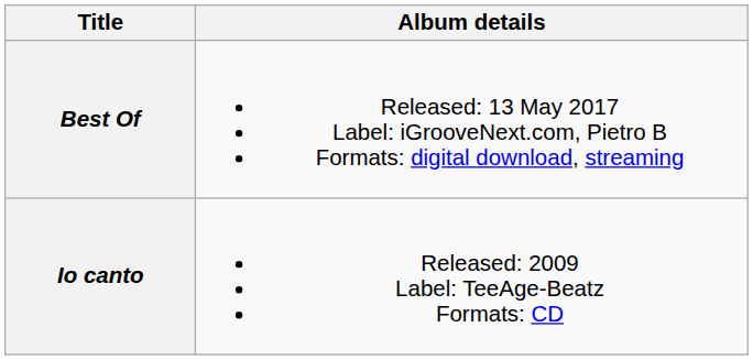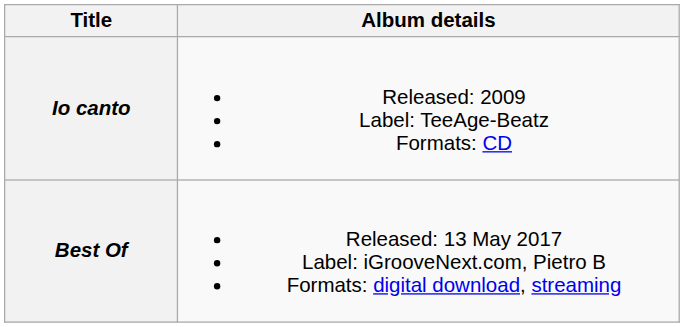rows swapped: Io canto <-> Best Of
